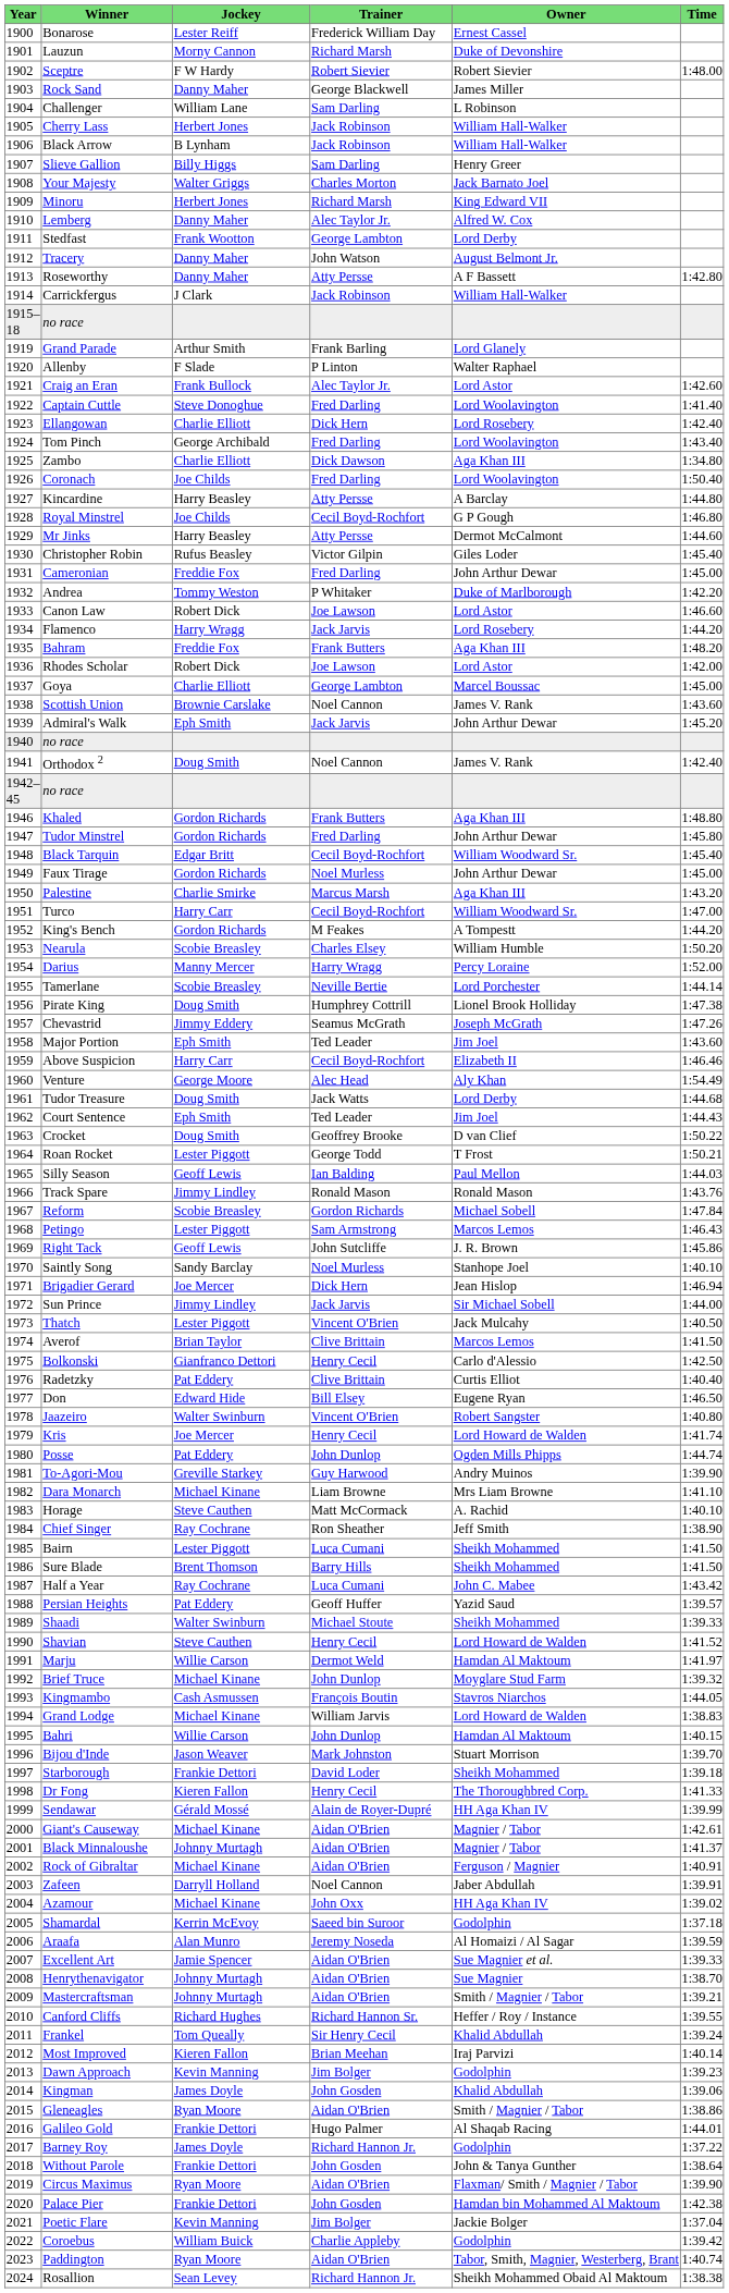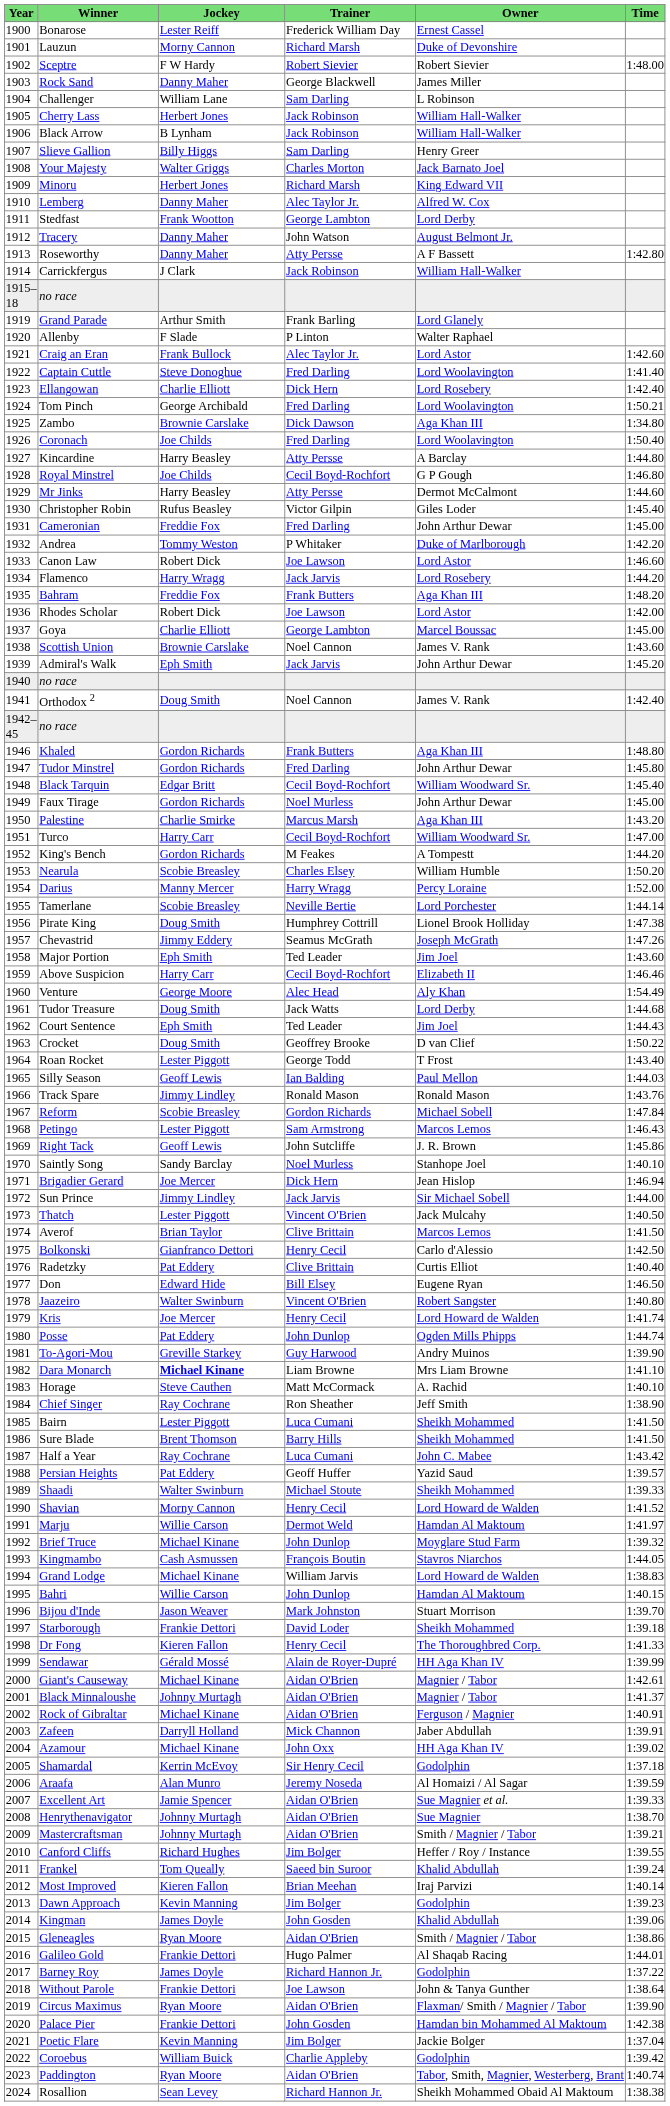Tom Pinch | Time: 1:43.40 -> 1:50.21
Zambo | Jockey: Charlie Elliott -> Brownie Carslake
Roan Rocket | Time: 1:50.21 -> 1:43.40
Dara Monarch | Jockey: normal -> bold
Shavian | Jockey: Steve Cauthen -> Morny Cannon
Zafeen | Trainer: Noel Cannon -> Mick Channon
Shamardal | Trainer: Saeed bin Suroor -> Sir Henry Cecil
Canford Cliffs | Trainer: Richard Hannon Sr. -> Jim Bolger
Frankel | Trainer: Sir Henry Cecil -> Saeed bin Suroor
Without Parole | Trainer: John Gosden -> Joe Lawson
